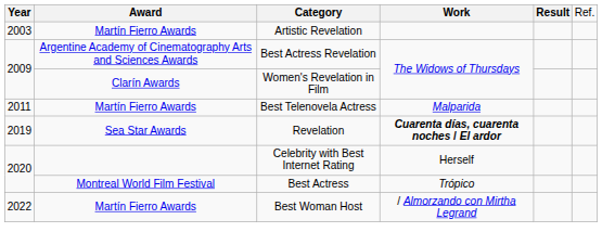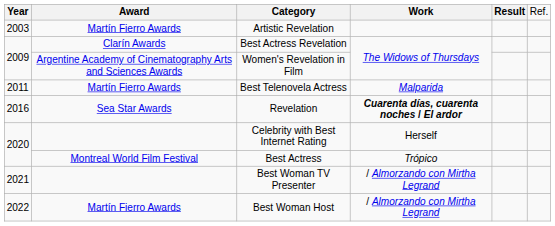Best Actress Revelation | column 2: Argentine Academy of Cinematography Arts and Sciences Awards -> Clarín Awards
Women's Revelation in Film | column 2: Clarín Awards -> Argentine Academy of Cinematography Arts and Sciences Awards
Revelation | column 1: 2019 -> 2016
+ row: 2021 | Best Woman TV Presenter | / Almorzando con Mirtha Legrand
